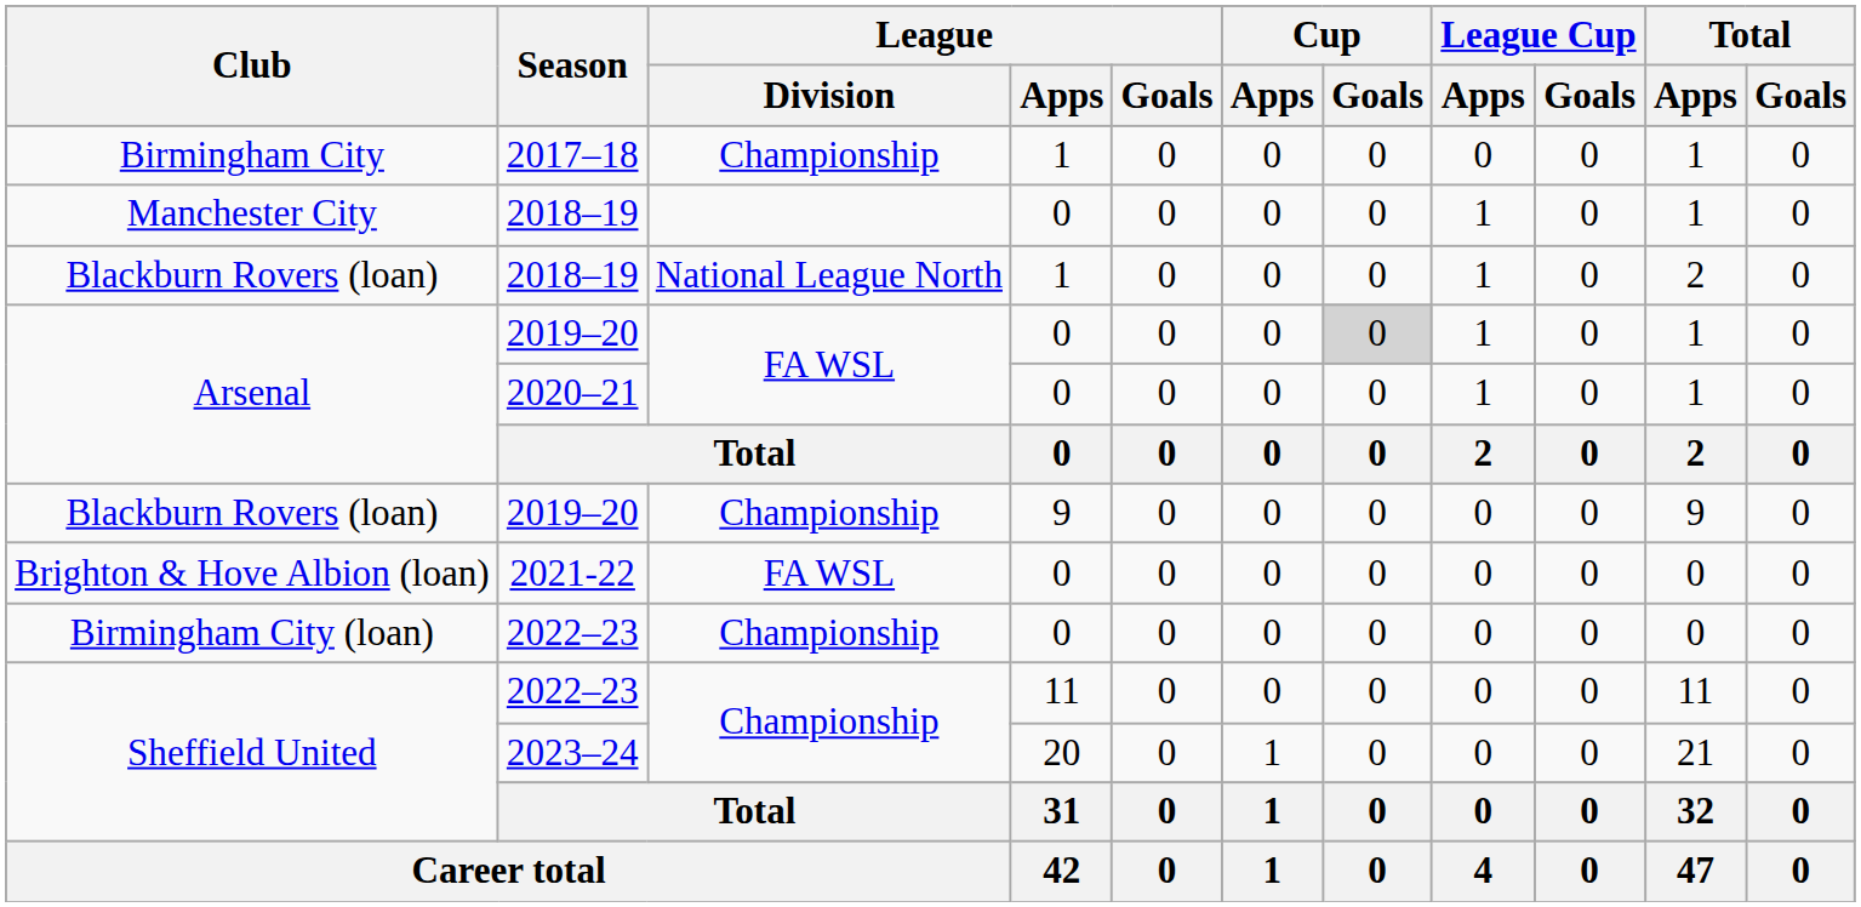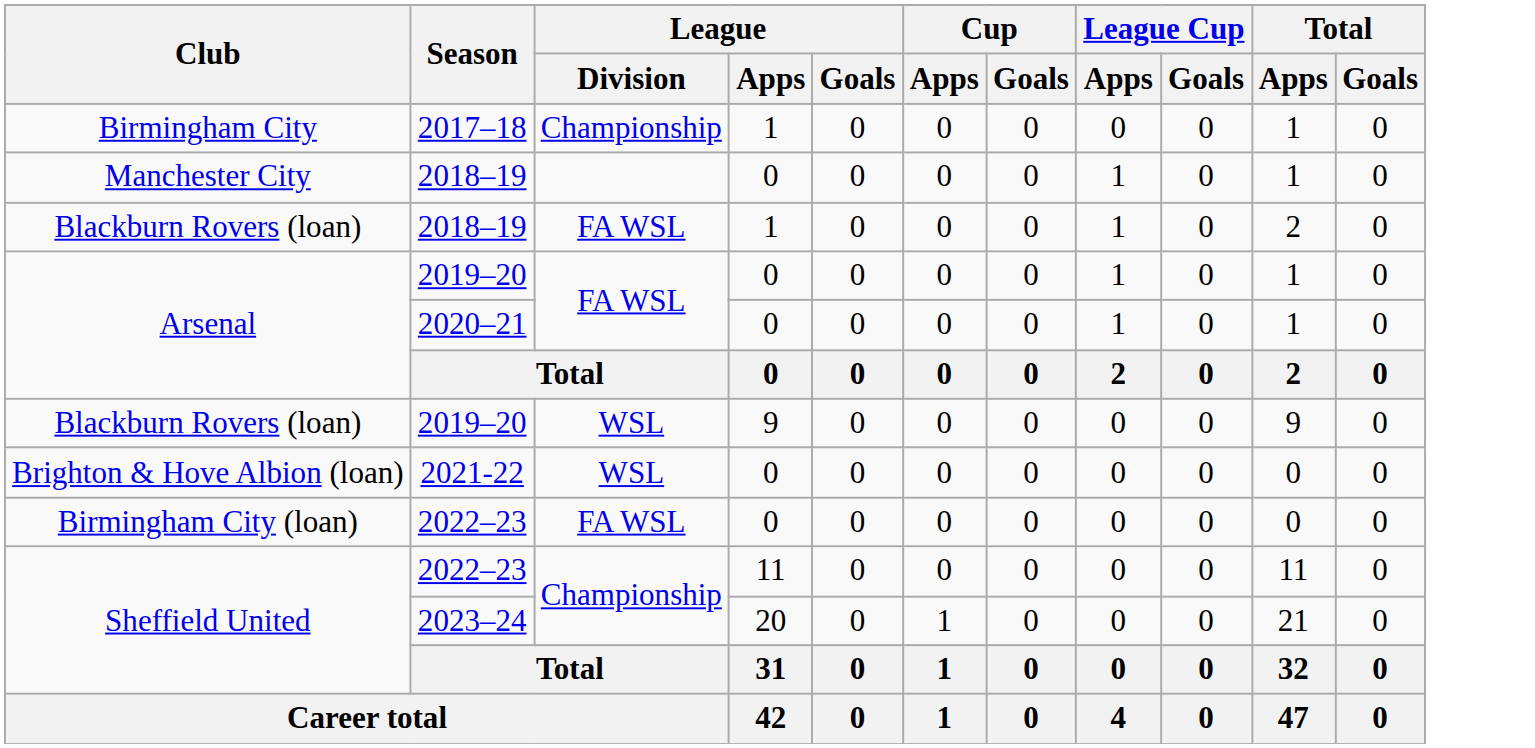Blackburn Rovers (loan) / 2018–19 | League / Division: National League North -> FA WSL
Arsenal / 2019–20 | Cup / Goals: lightgrey background -> no background
Blackburn Rovers (loan) / 2019–20 | League / Division: Championship -> WSL
Brighton & Hove Albion (loan) | League / Division: FA WSL -> WSL
Birmingham City (loan) | League / Division: Championship -> FA WSL
